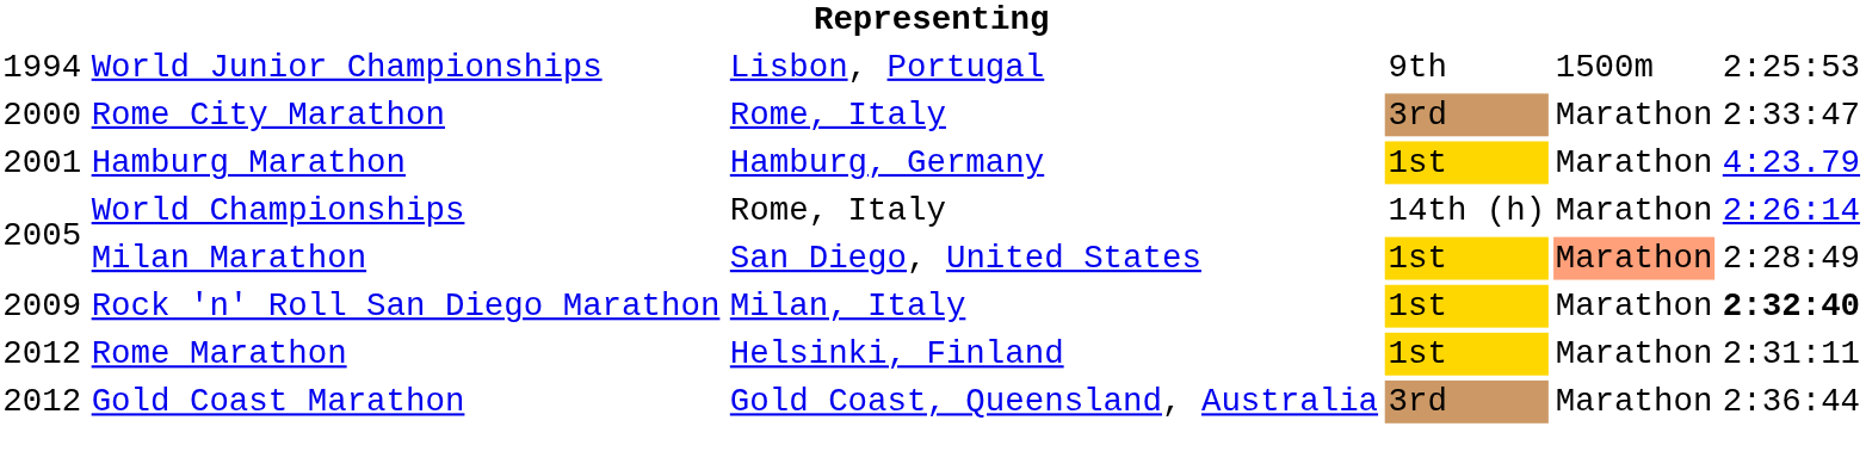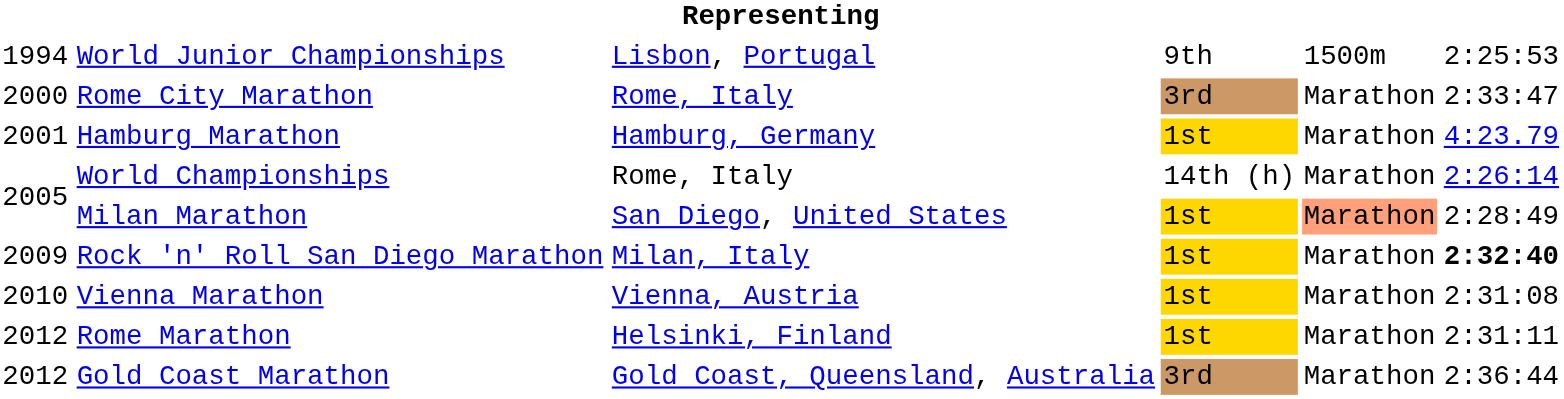+ row: 2010 | Vienna Marathon | Vienna, Austria | 1st | Marathon | 2:31:08
